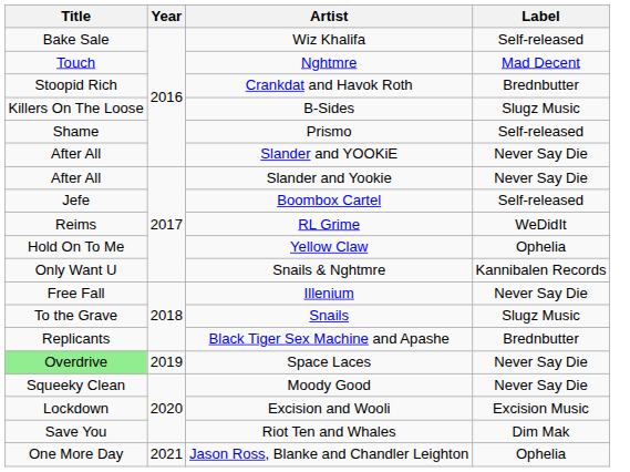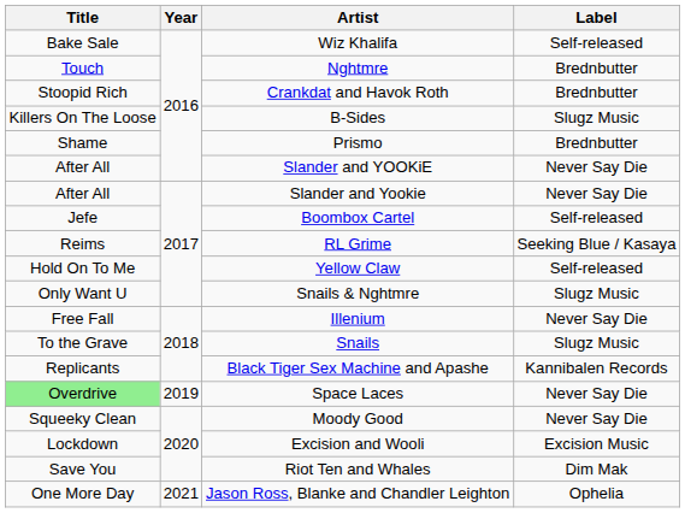Nghtmre | Label: Mad Decent -> Brednbutter
Prismo | Label: Self-released -> Brednbutter
RL Grime | Label: WeDidIt -> Seeking Blue / Kasaya
Yellow Claw | Label: Ophelia -> Self-released
Snails & Nghtmre | Label: Kannibalen Records -> Slugz Music
Black Tiger Sex Machine and Apashe | Label: Brednbutter -> Kannibalen Records
